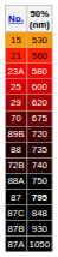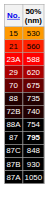23A | 50% (nm): 580 -> 588
- row: 25 | 600
- row: 89B | 720
88A | 50% (nm): 750 -> 754
